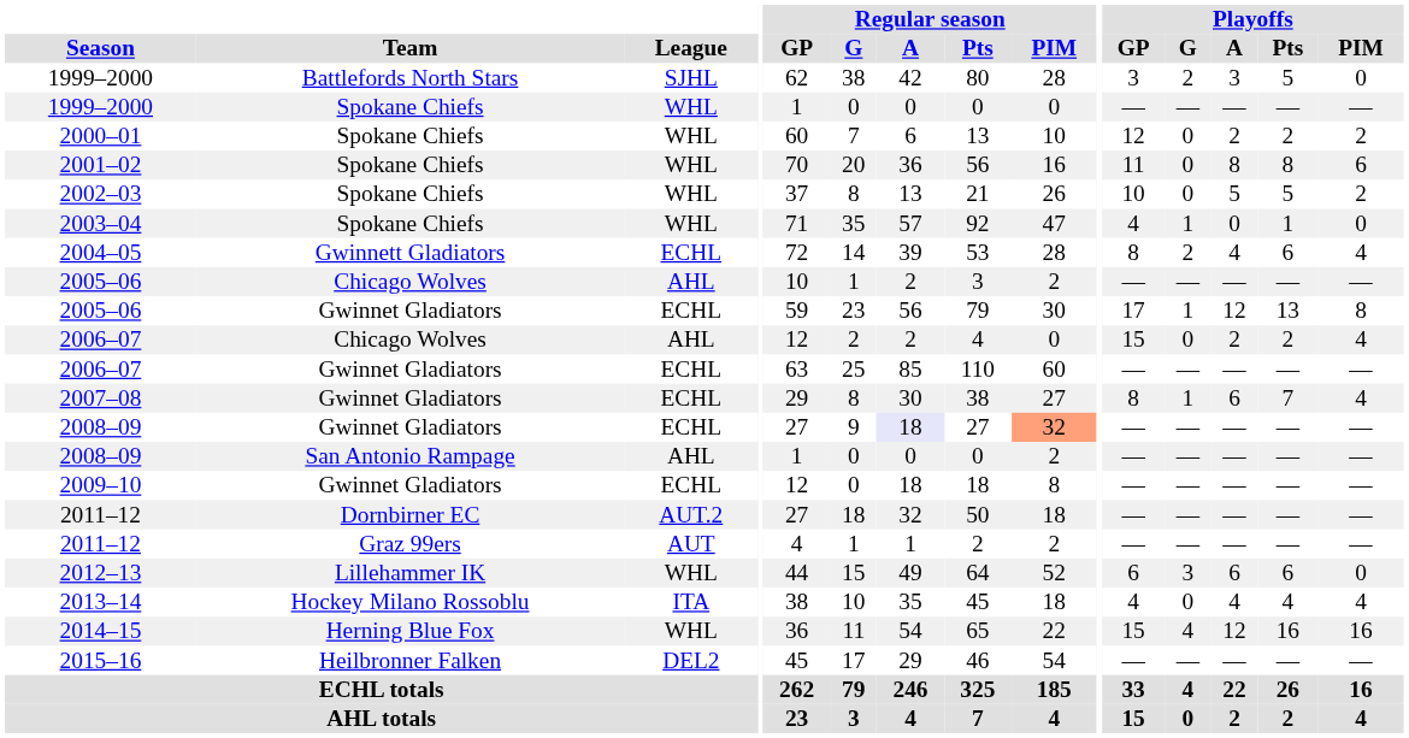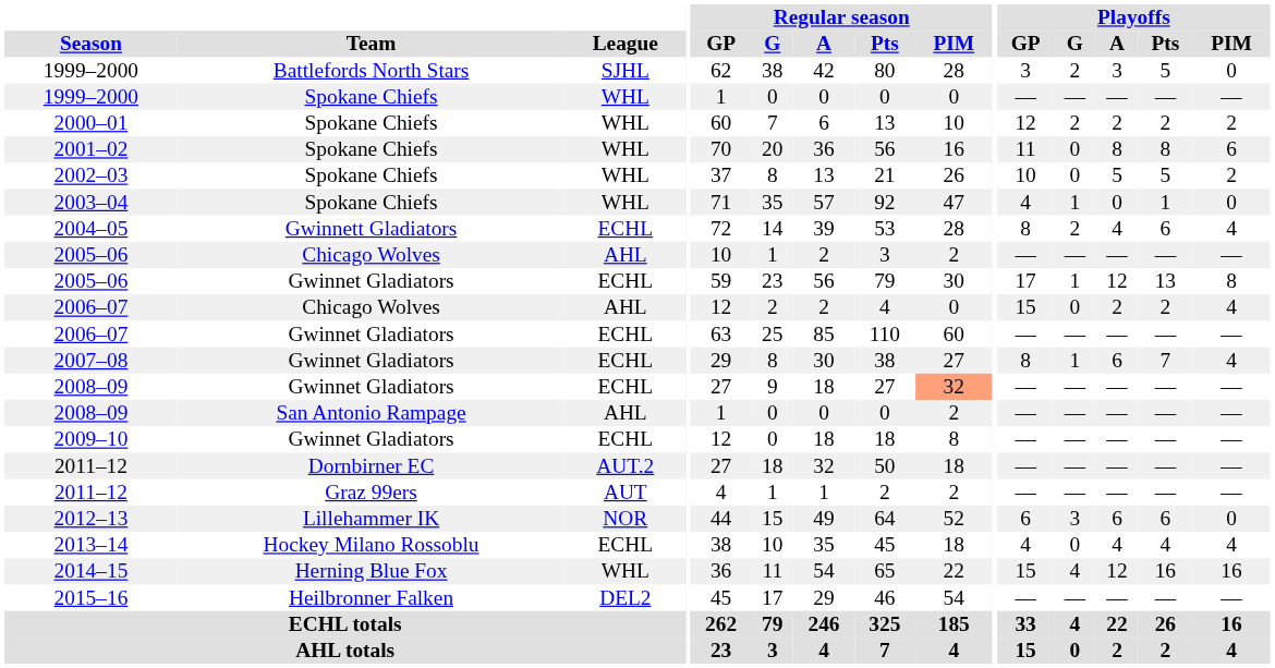2000–01 | Playoffs / G: 0 -> 2
2008–09 / Gwinnet Gladiators | Regular season / A: lavender background -> no background
2012–13 | League: WHL -> NOR
2013–14 | League: ITA -> ECHL
